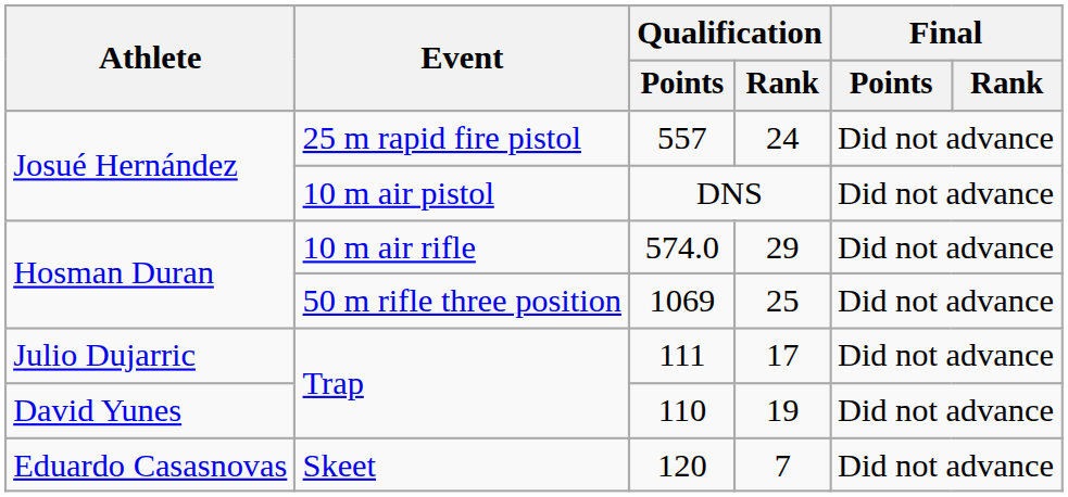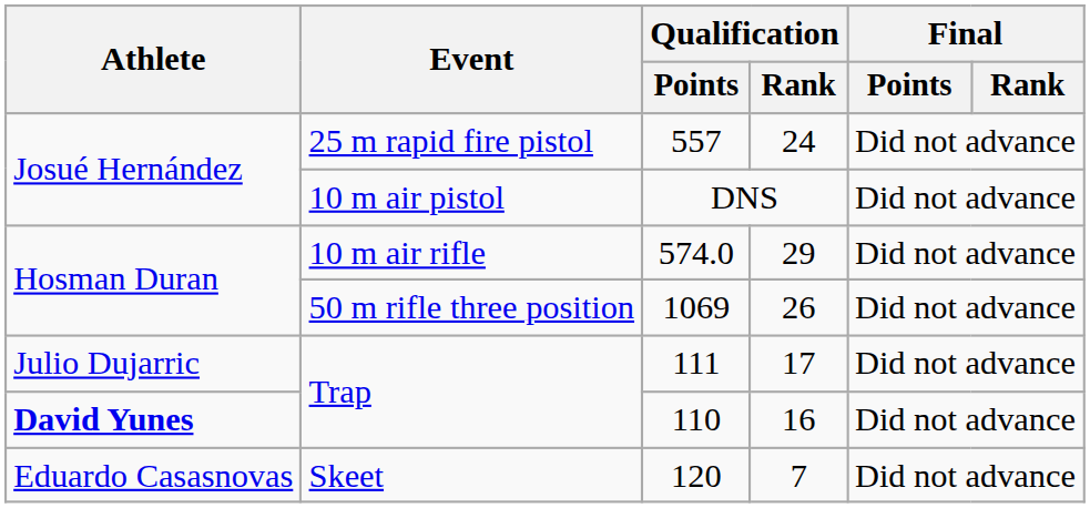1069 | Qualification / Rank: 25 -> 26
110 | Athlete: normal -> bold
110 | Qualification / Rank: 19 -> 16
